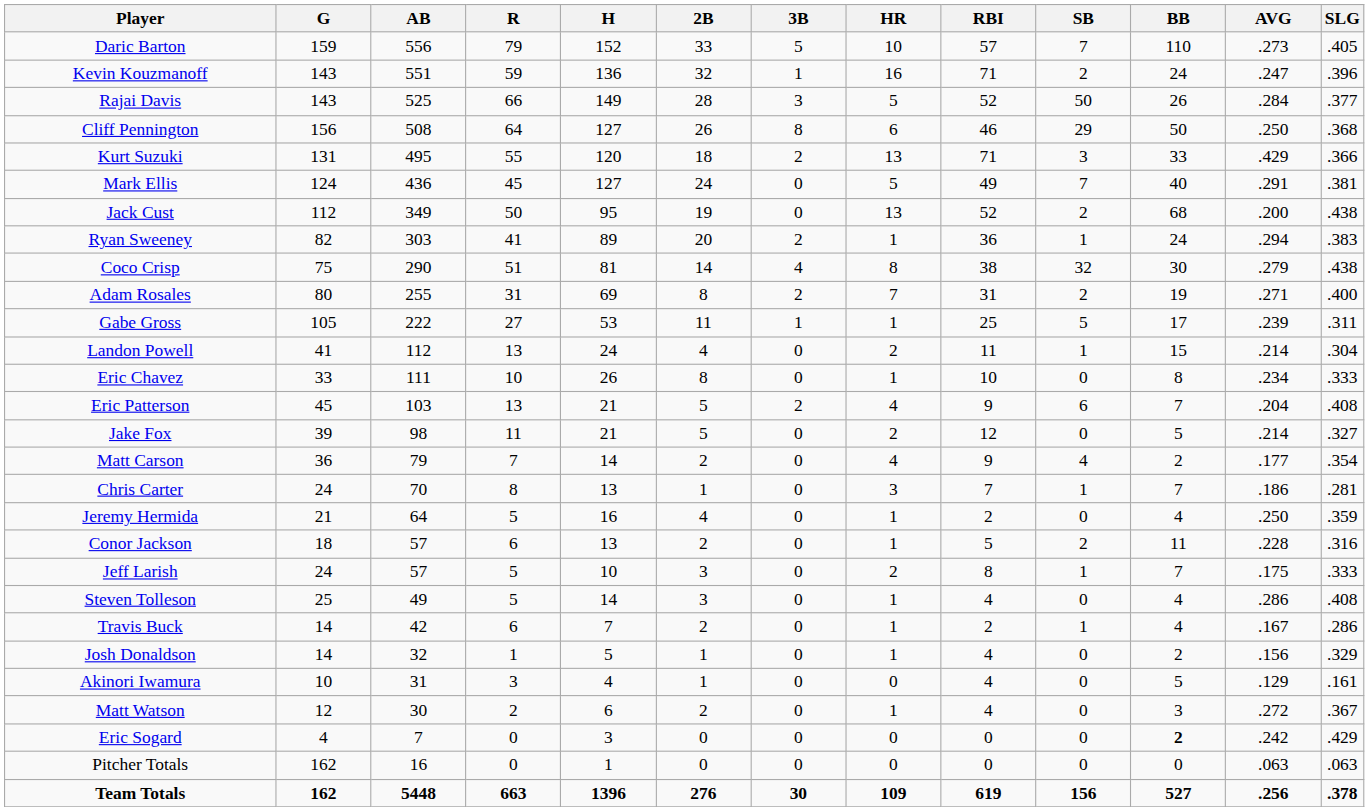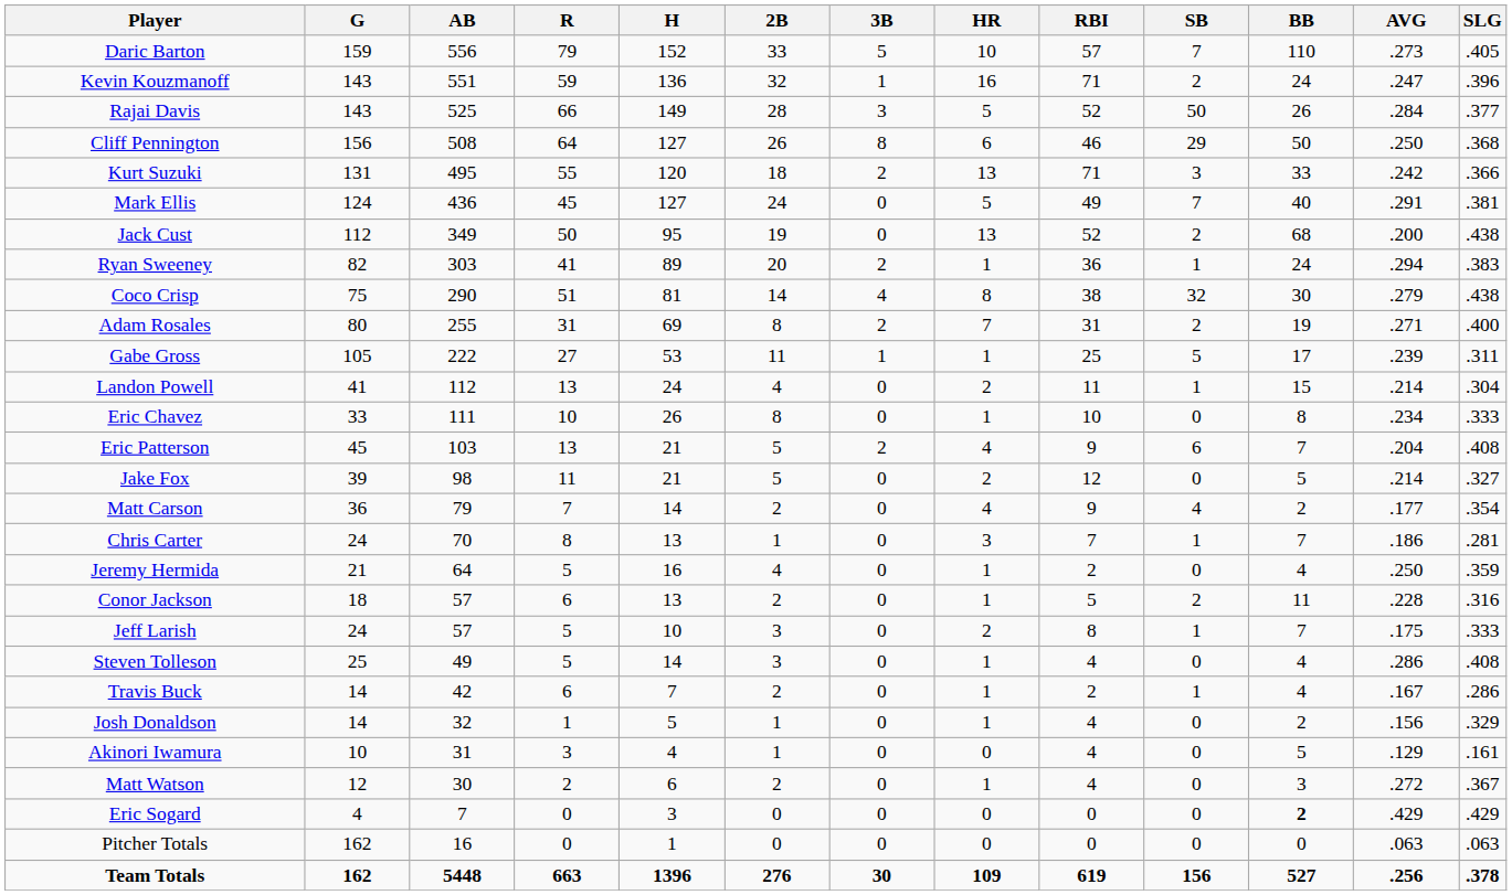Kurt Suzuki | AVG: .429 -> .242
Eric Sogard | AVG: .242 -> .429
